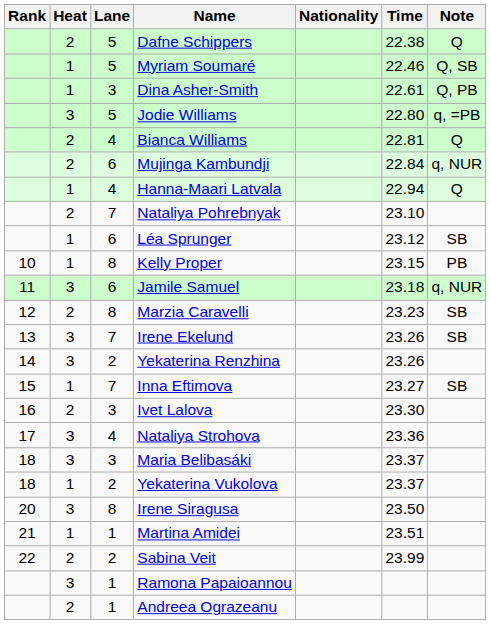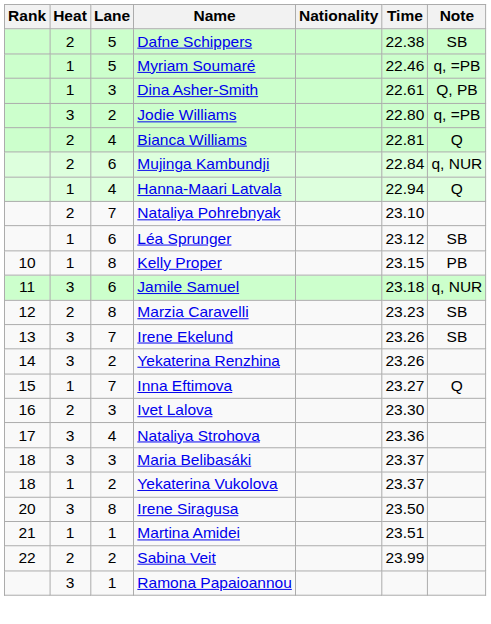Dafne Schippers | Note: Q -> SB
Myriam Soumaré | Note: Q, SB -> q, =PB
Jodie Williams | Lane: 5 -> 2
Inna Eftimova | Note: SB -> Q
- row: 2 | 1 | Andreea Ograzeanu
